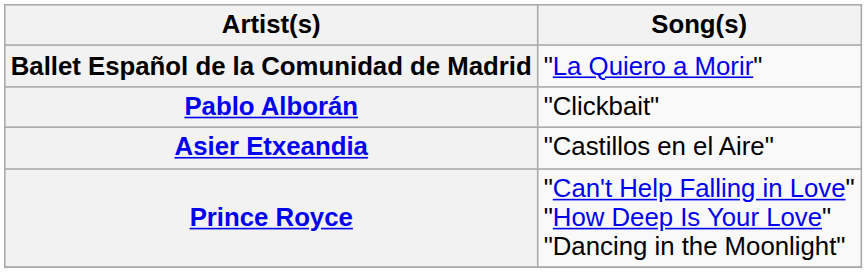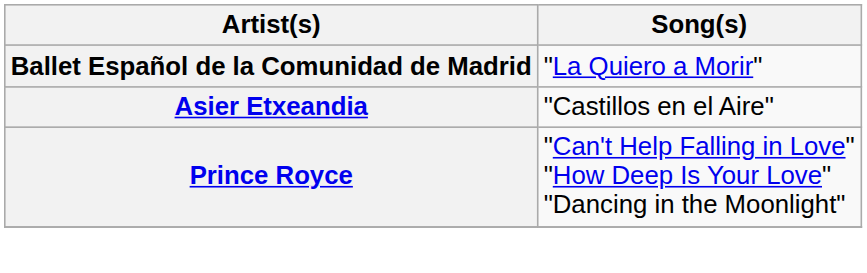- row: Pablo Alborán | "Clickbait"
